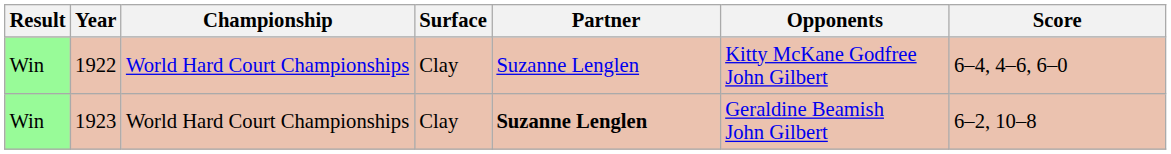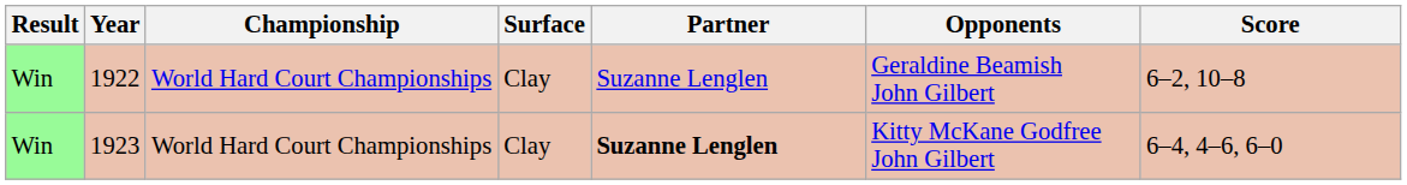1922 | Opponents: Kitty McKane Godfree John Gilbert -> Geraldine Beamish John Gilbert
1922 | Score: 6–4, 4–6, 6–0 -> 6–2, 10–8
1923 | Opponents: Geraldine Beamish John Gilbert -> Kitty McKane Godfree John Gilbert
1923 | Score: 6–2, 10–8 -> 6–4, 4–6, 6–0
